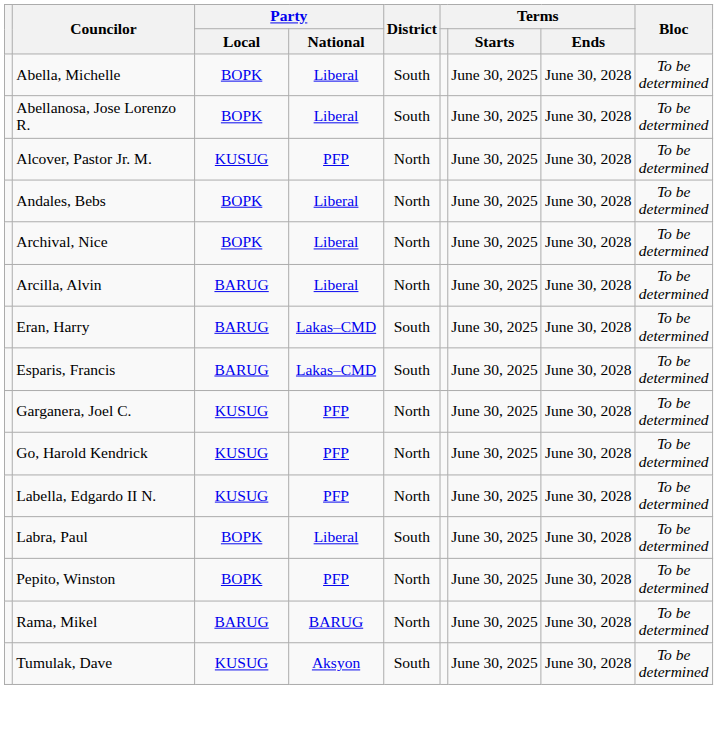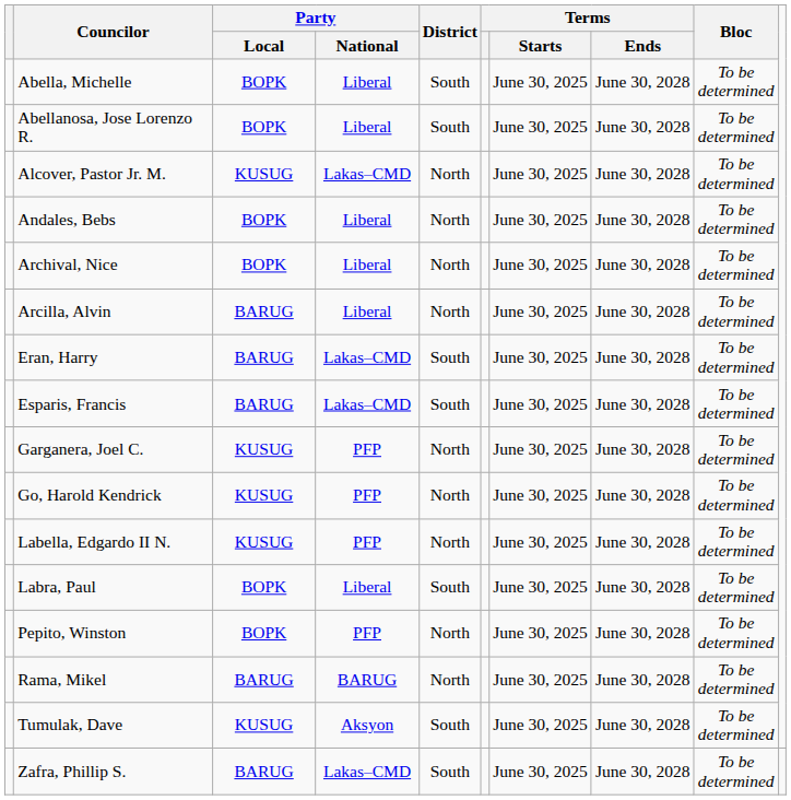Alcover, Pastor Jr. M. | Party / National: PFP -> Lakas–CMD
+ row: Zafra, Phillip S. | BARUG | Lakas–CMD | South | June 30, 2025 | June 30, 2028 | To be determined
